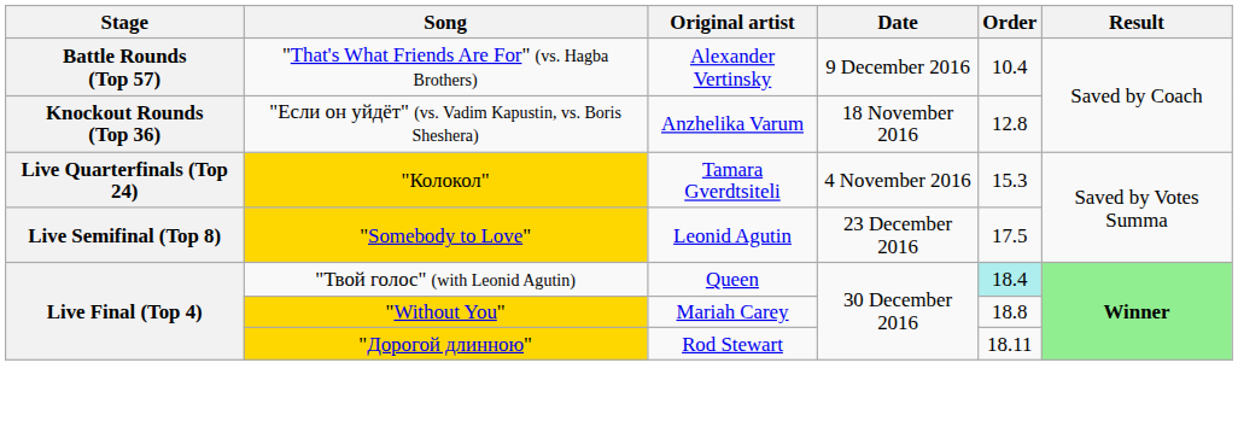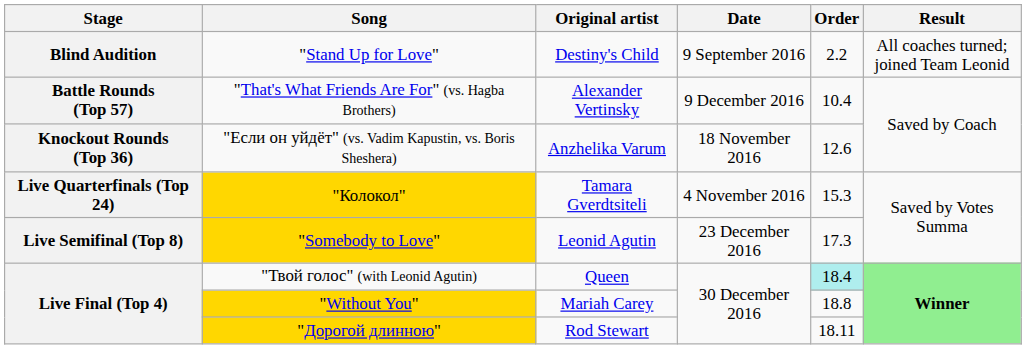+ row: Blind Audition | "Stand Up for Love" | Destiny's Child | 9 September 2016 | 2.2 | All coaches turned; joined Team Leonid
"Если он уйдёт" (vs. Vadim Kapustin, vs. Boris Sheshera) | Order: 12.8 -> 12.6
"Somebody to Love" | Order: 17.5 -> 17.3
